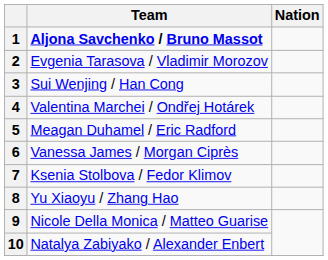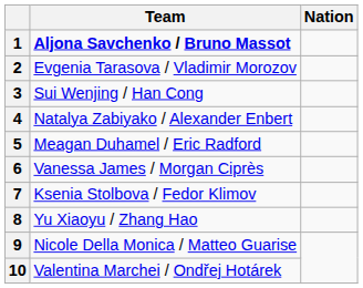4 | Team: Valentina Marchei / Ondřej Hotárek -> Natalya Zabiyako / Alexander Enbert
10 | Team: Natalya Zabiyako / Alexander Enbert -> Valentina Marchei / Ondřej Hotárek
